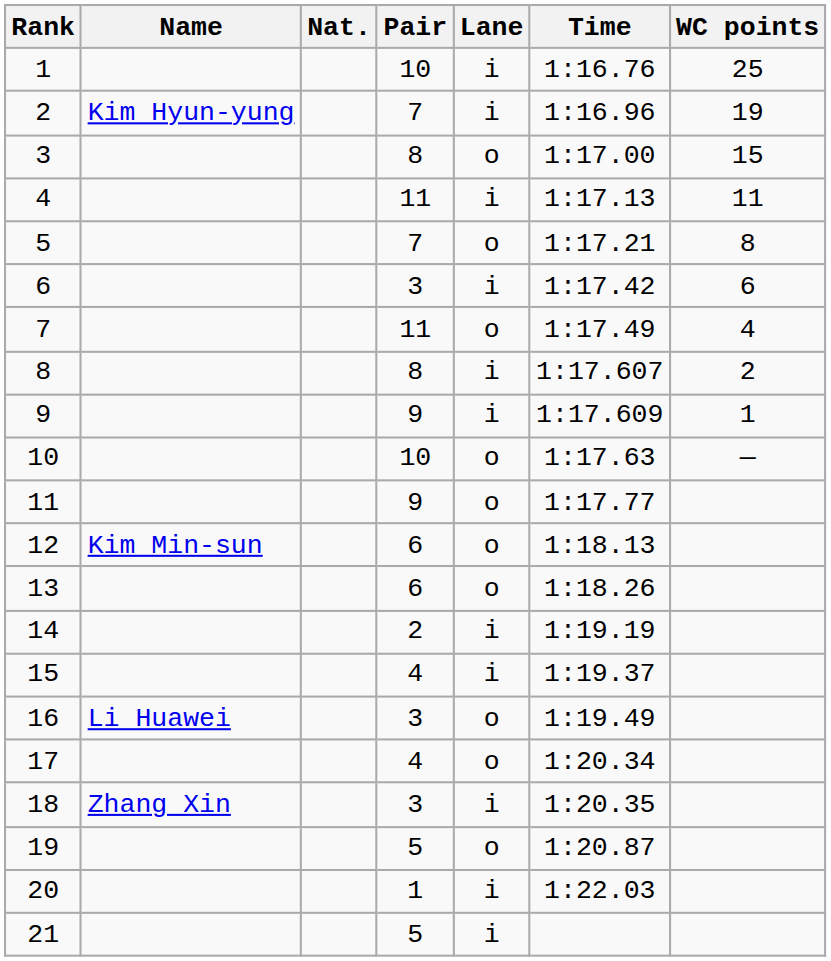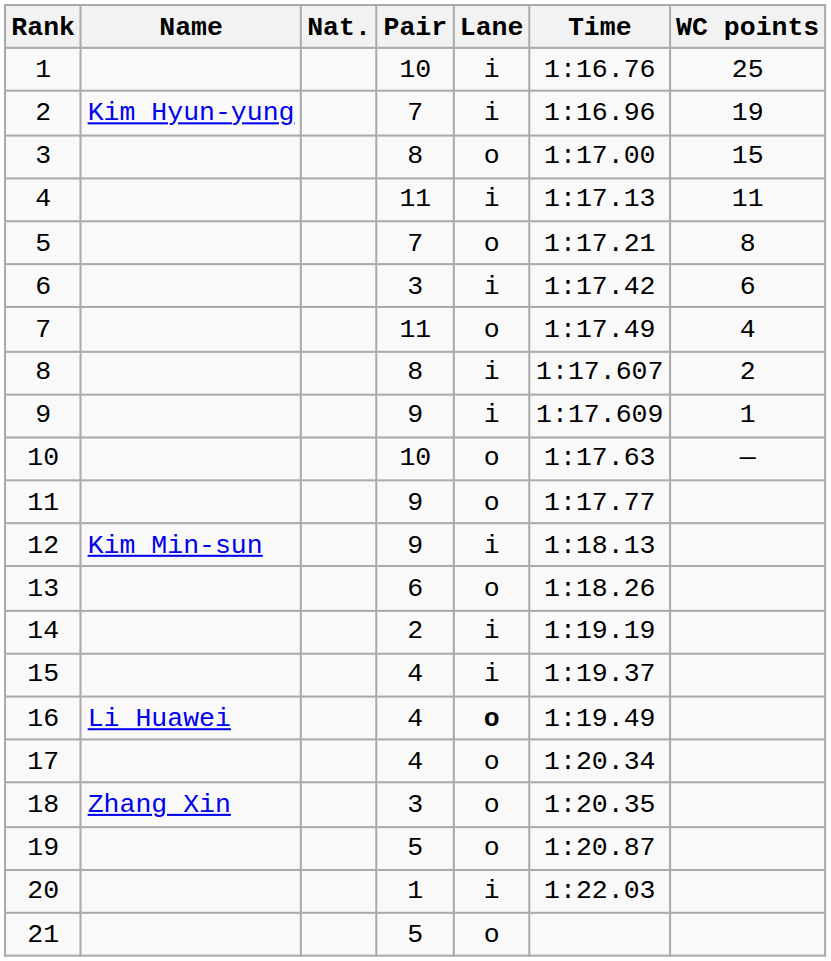12 | Pair: 6 -> 9
12 | Lane: o -> i
16 | Pair: 3 -> 4
16 | Lane: normal -> bold
18 | Lane: i -> o
21 | Lane: i -> o
